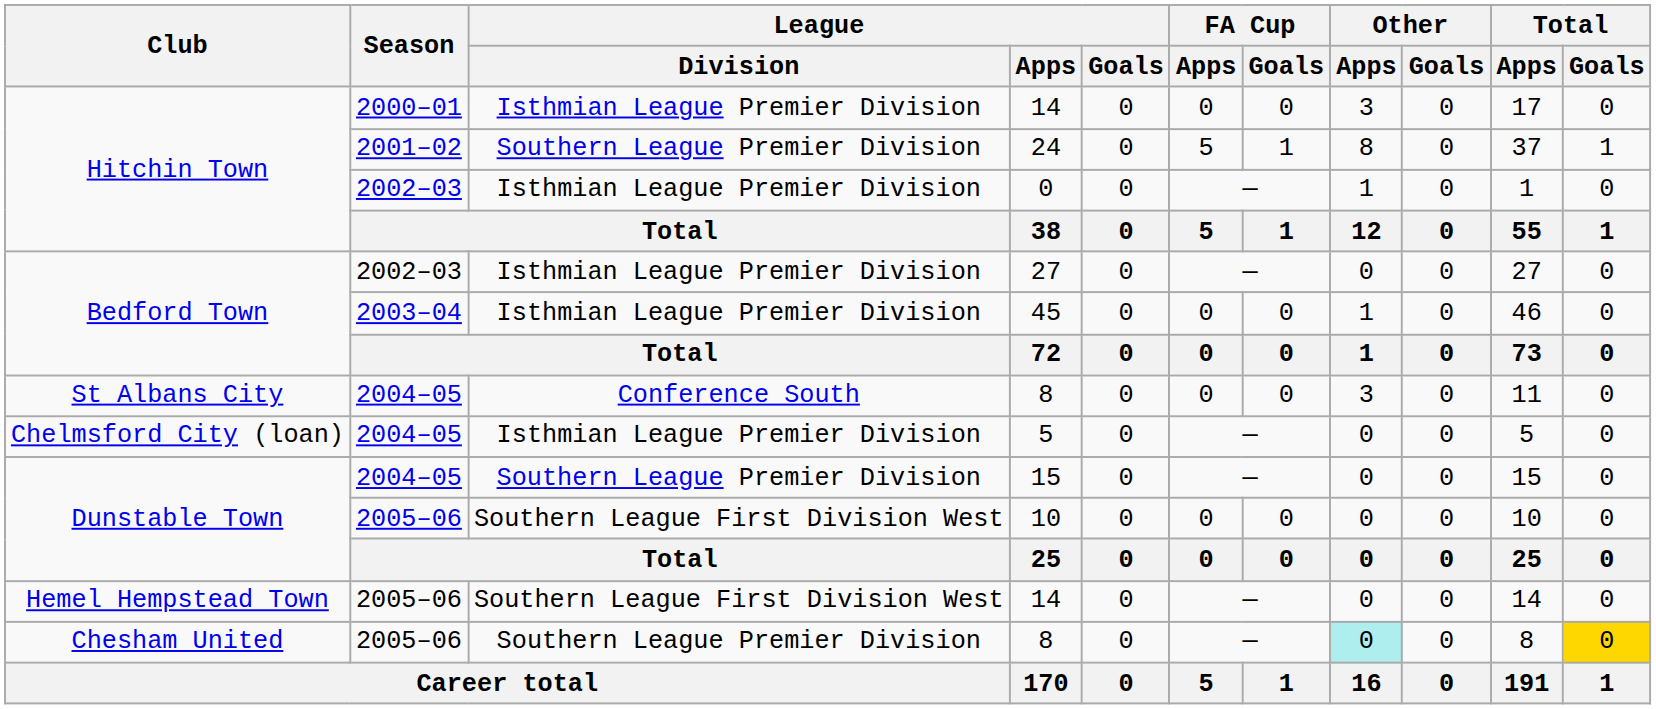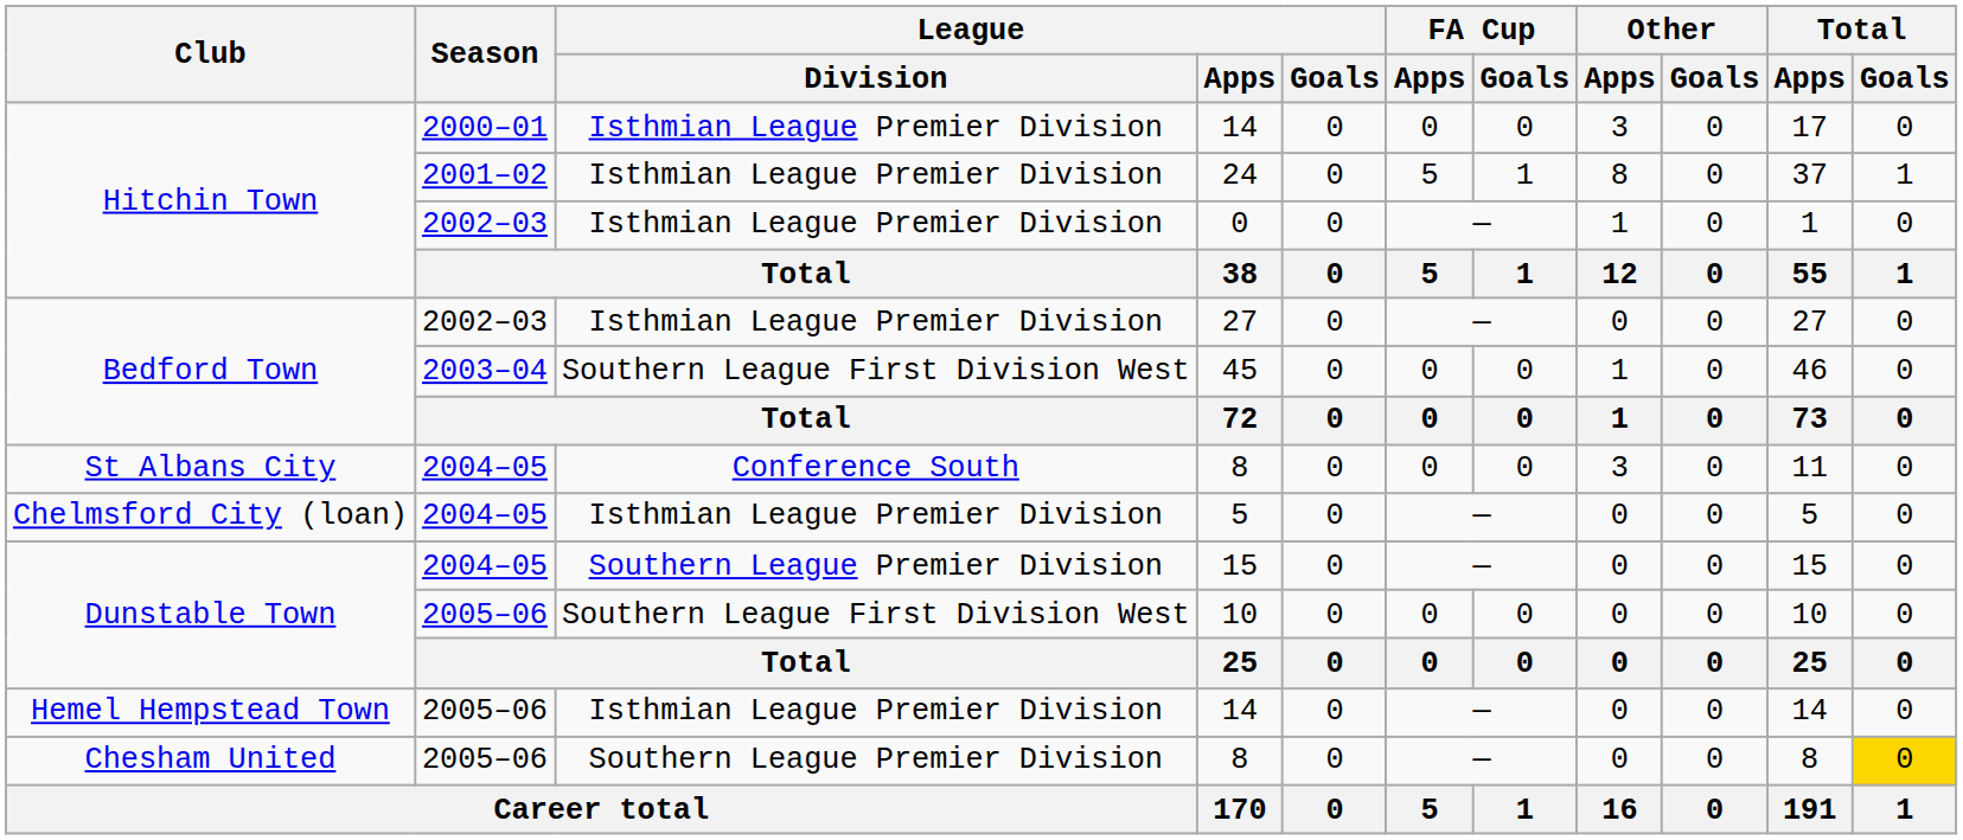24 | League / Division: Southern League Premier Division -> Isthmian League Premier Division
45 | League / Division: Isthmian League Premier Division -> Southern League First Division West
Hemel Hempstead Town / 14 | League / Division: Southern League First Division West -> Isthmian League Premier Division
Chesham United / 8 | Other / Apps: paleturquoise background -> no background
